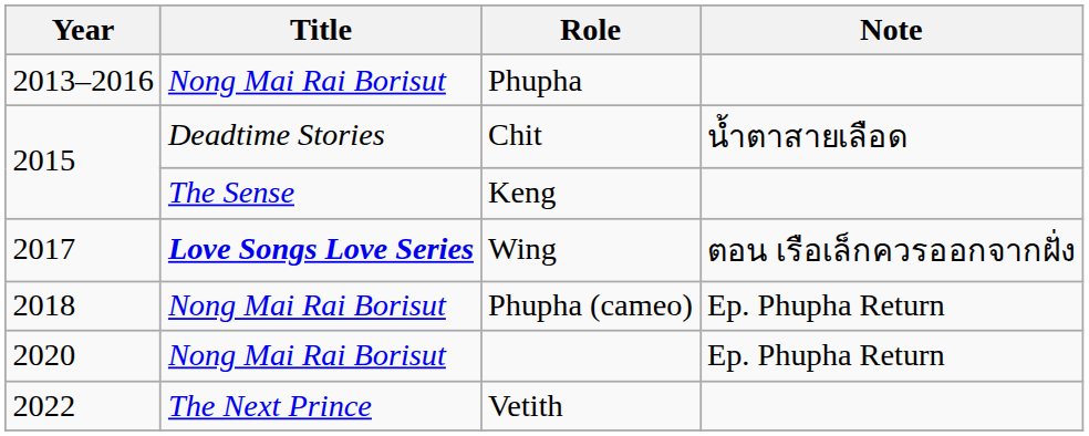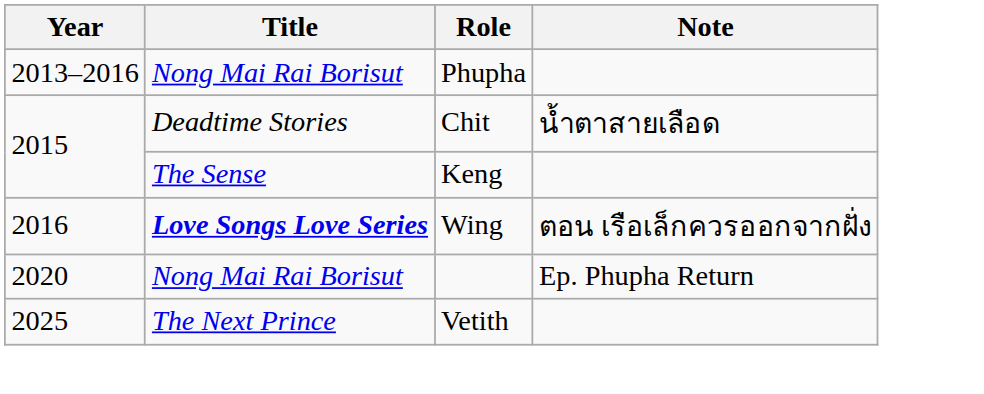Wing | Year: 2017 -> 2016
- row: 2018 | Nong Mai Rai Borisut | Phupha (cameo) | Ep. Phupha Return
Vetith | Year: 2022 -> 2025
